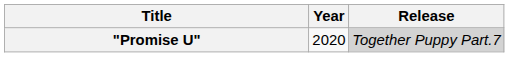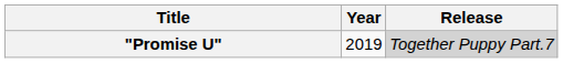"Promise U" | Year: 2020 -> 2019
